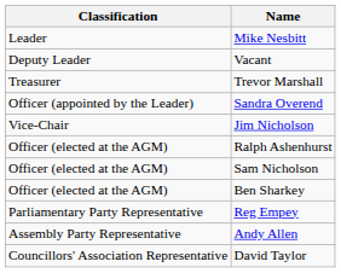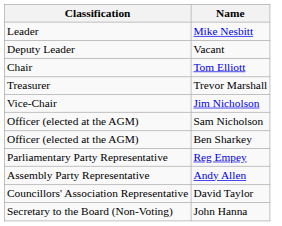+ row: Chair | Tom Elliott
- row: Officer (appointed by the Leader) | Sandra Overend
- row: Officer (elected at the AGM) | Ralph Ashenhurst
+ row: Secretary to the Board (Non-Voting) | John Hanna
